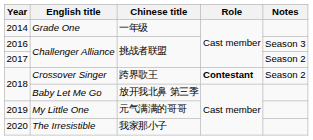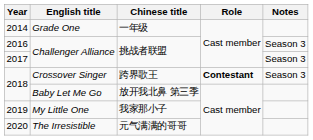2017 | Notes: Season 2 -> Season 3
2018 / Crossover Singer | Notes: Season 2 -> Season 3
2019 | Chinese title: 元气满满的哥哥 -> 我家那小子
2020 | Chinese title: 我家那小子 -> 元气满满的哥哥
